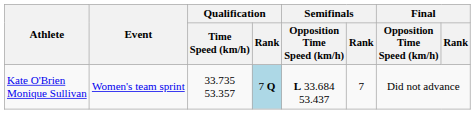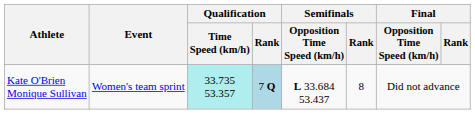Kate O'Brien Monique Sullivan | Qualification / Time Speed (km/h): no background -> paleturquoise background
Kate O'Brien Monique Sullivan | Semifinals / Rank: 7 -> 8
